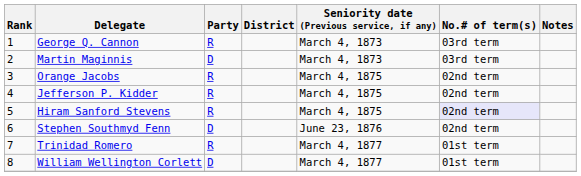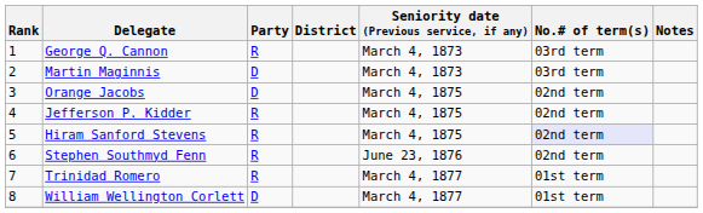Orange Jacobs | Party: R -> D
Stephen Southmyd Fenn | Party: D -> R
